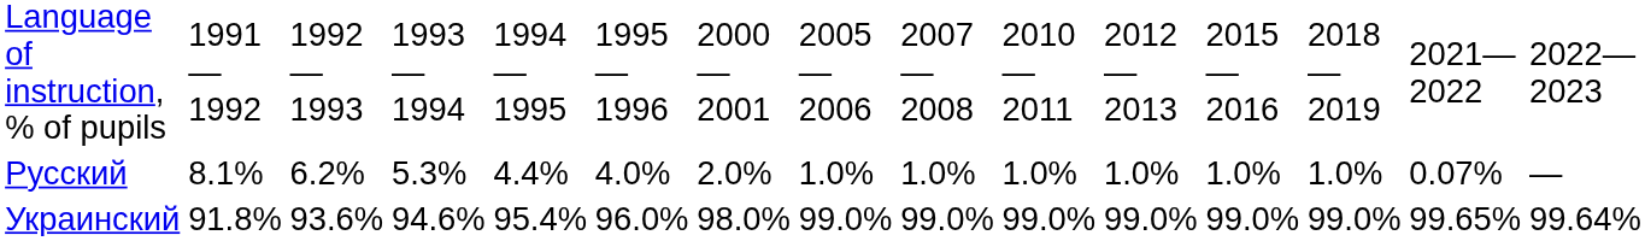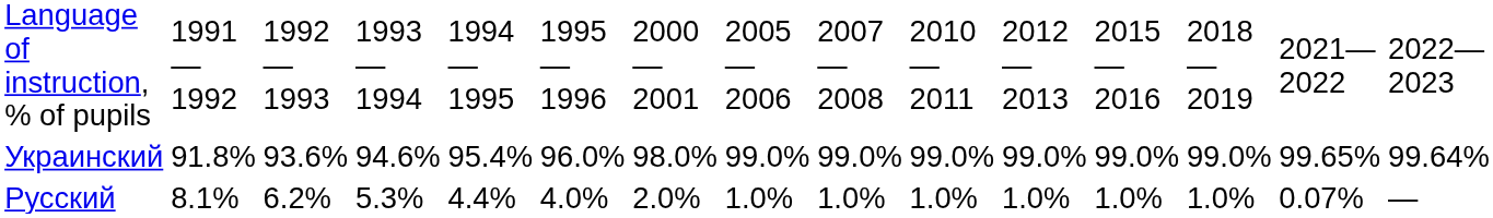rows swapped: Украинский <-> Русский
